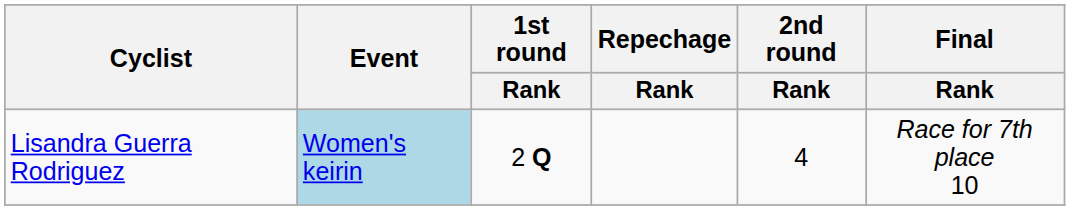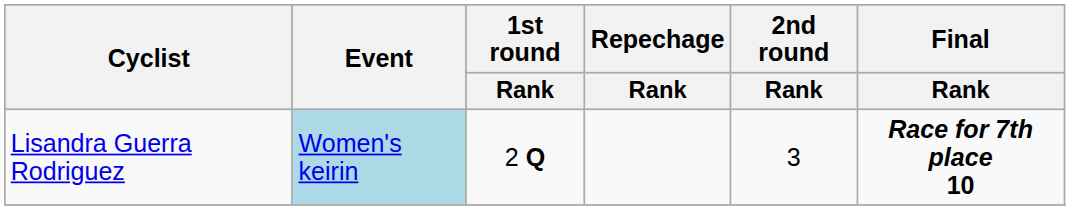Lisandra Guerra Rodriguez | 2nd round / Rank: 4 -> 3
Lisandra Guerra Rodriguez | Final / Rank: normal -> bold
